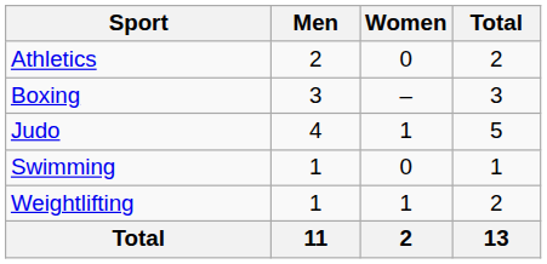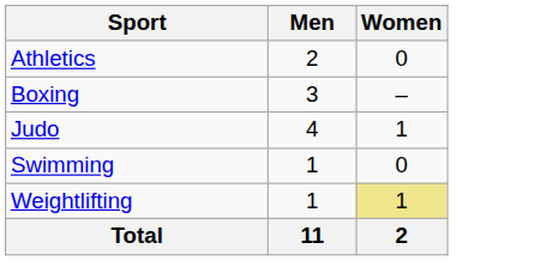- column: Total | 2 | 3 | 5 | 1 | 2 | 13
Weightlifting | Women: no background -> khaki background
